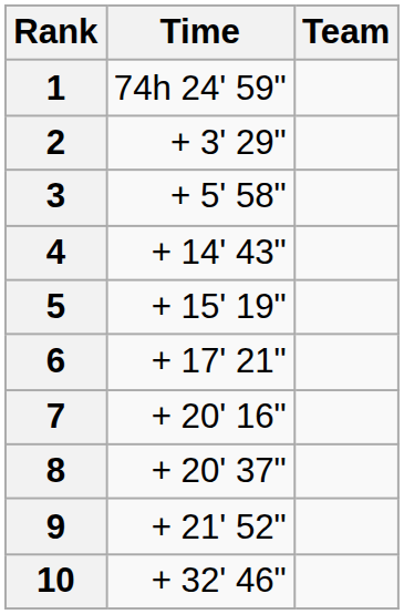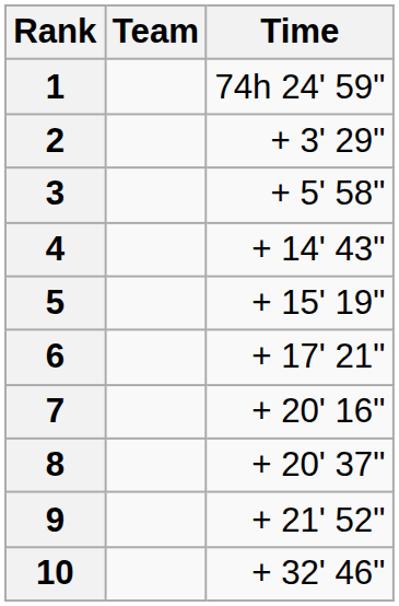columns swapped: Team <-> Time
